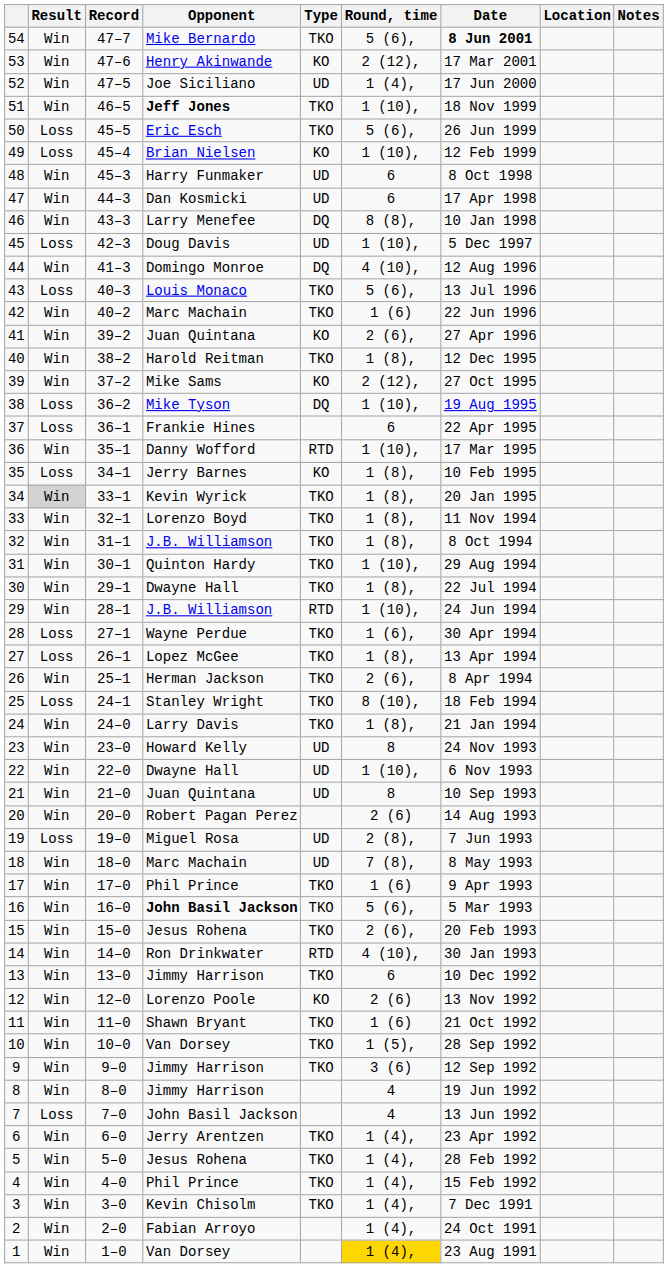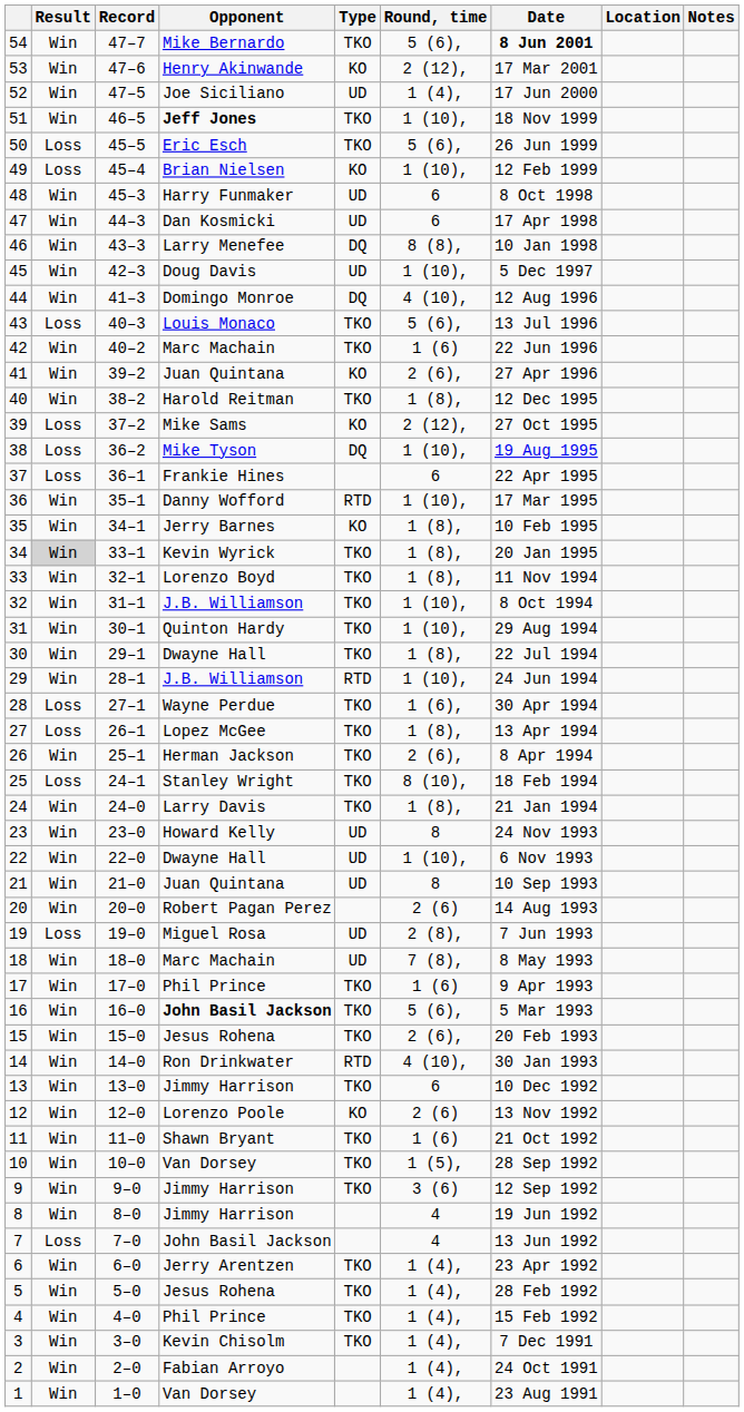45 | Result: Loss -> Win
39 | Result: Win -> Loss
35 | Result: Loss -> Win
32 | Round, time: 1 (8), -> 1 (10),
1 | Round, time: gold background -> no background
